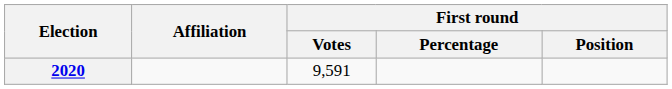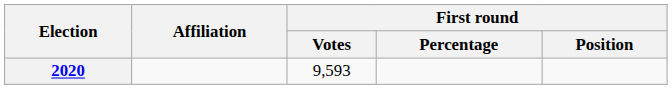2020 | First round / Votes: 9,591 -> 9,593
